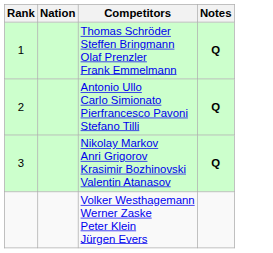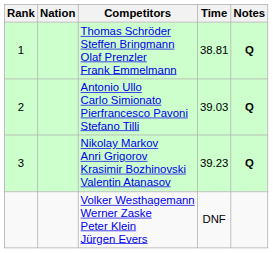+ column: Time | 38.81 | 39.03 | 39.23 | DNF
